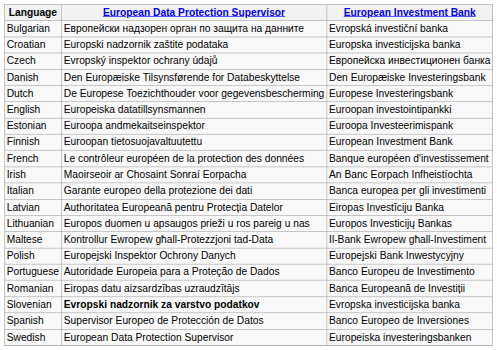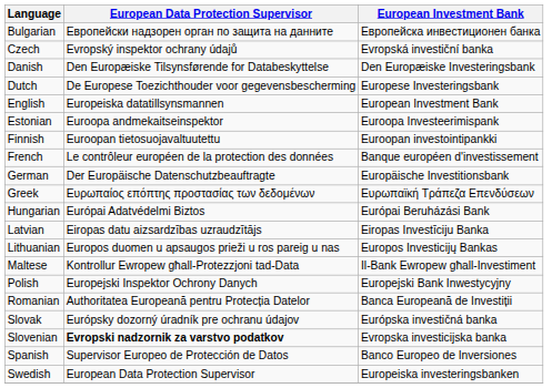Bulgarian | European Investment Bank: Evropská investiční banka -> Европейска инвестиционен банка
- row: Croatian | Europski nadzornik zaštite podataka | Europska investicijska banka
Czech | European Investment Bank: Европейска инвестиционен банка -> Evropská investiční banka
English | European Investment Bank: Euroopan investointipankki -> European Investment Bank
Finnish | European Investment Bank: European Investment Bank -> Euroopan investointipankki
+ row: German | Der Europäische Datenschutzbeauftragte | Europäische Investitionsbank
+ row: Greek | Ευρωπαίος επόπτης προστασίας των δεδομένων | Ευρωπαϊκή Τράπεζα Επενδύσεων
+ row: Hungarian | Európai Adatvédelmi Biztos | Európai Beruházási Bank
- row: Irish | Maoirseoir ar Chosaint Sonraí Eorpacha | An Banc Eorpach Infheistíochta
- row: Italian | Garante europeo della protezione dei dati | Banca europea per gli investimenti
Latvian | European Data Protection Supervisor: Authoritatea Europeană pentru Protecția Datelor -> Eiropas datu aizsardzības uzraudzītājs
- row: Portuguese | Autoridade Europeia para a Proteção de Dados | Banco Europeu de Investimento
Romanian | European Data Protection Supervisor: Eiropas datu aizsardzības uzraudzītājs -> Authoritatea Europeană pentru Protecția Datelor
+ row: Slovak | Európsky dozorný úradník pre ochranu údajov | Európska investičná banka
